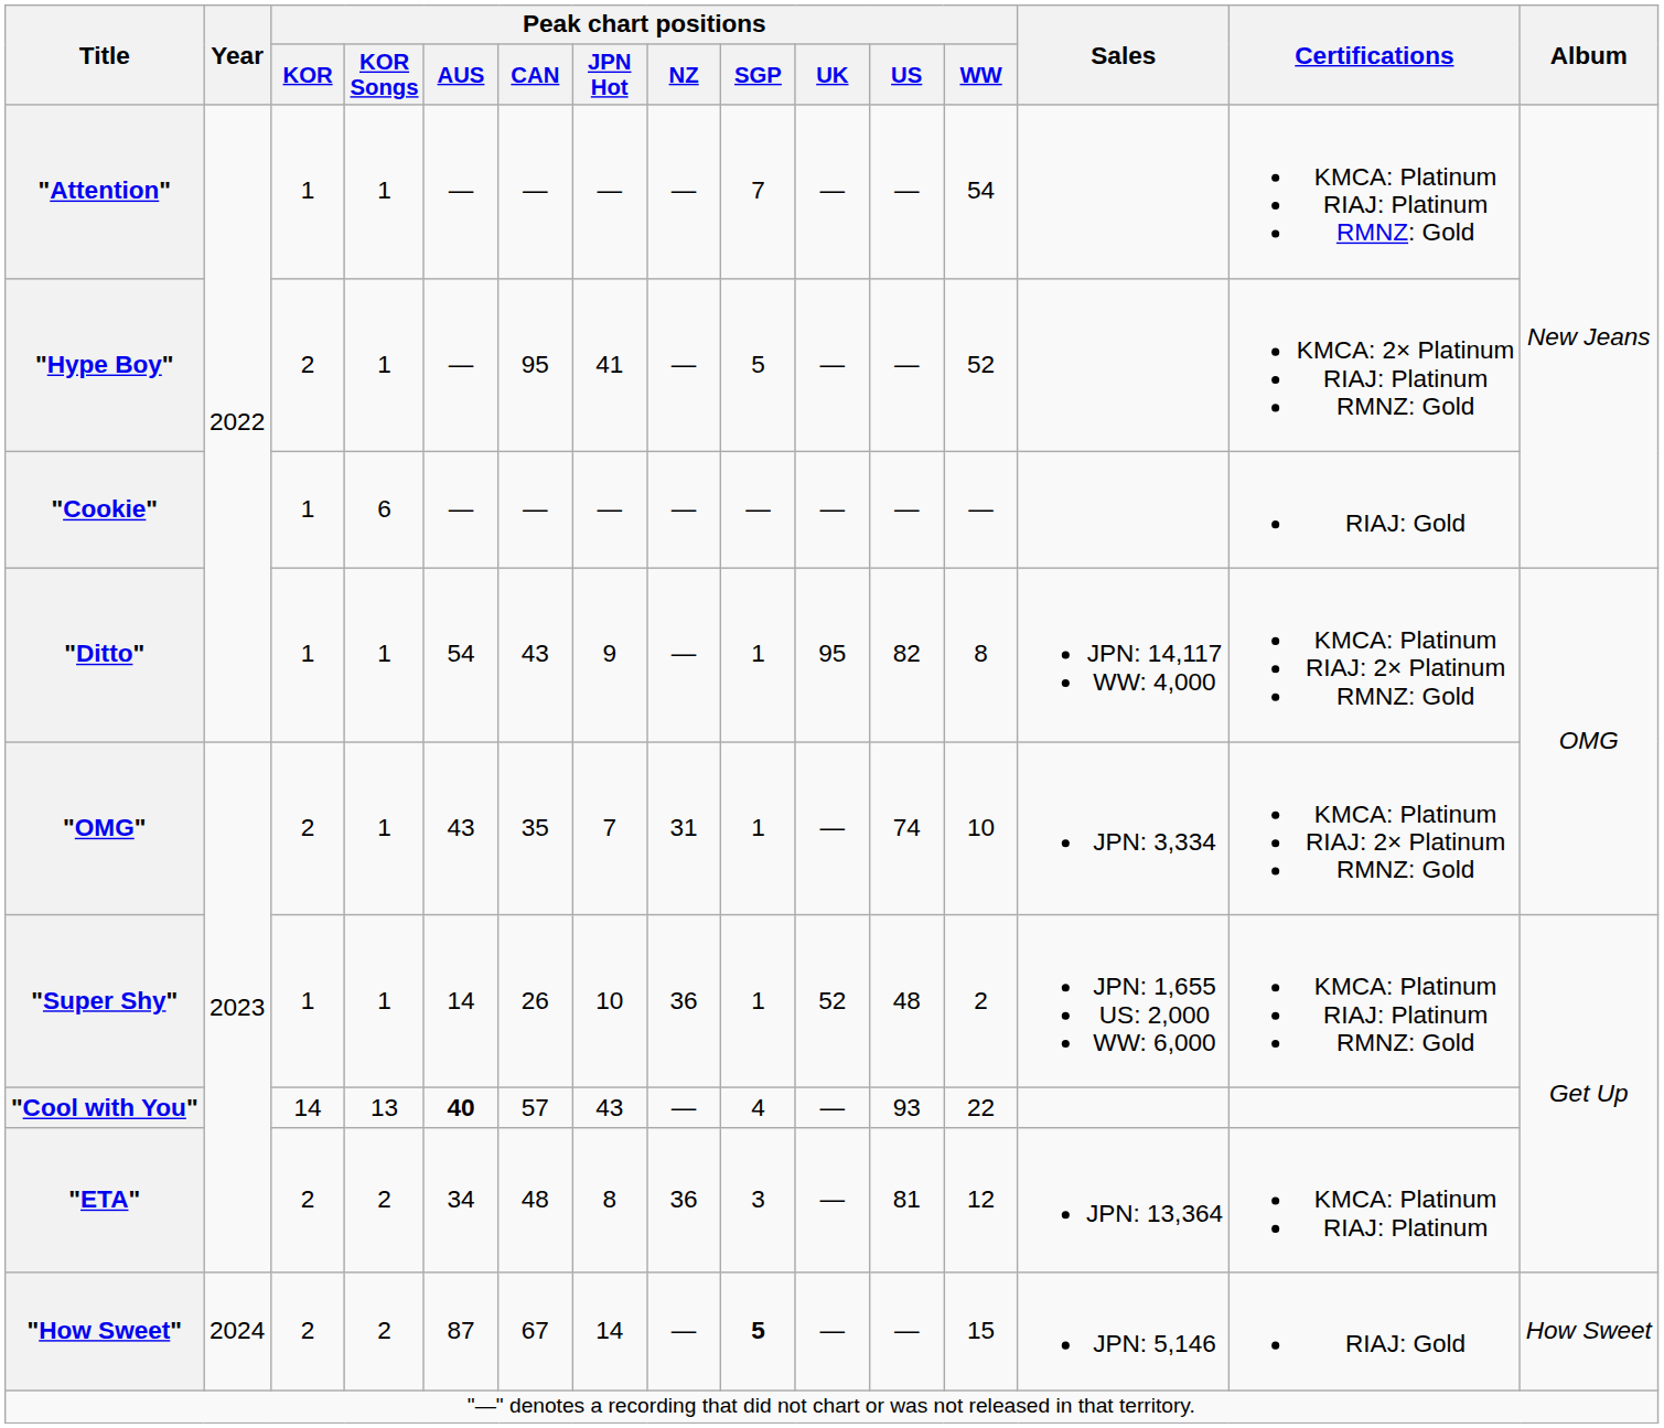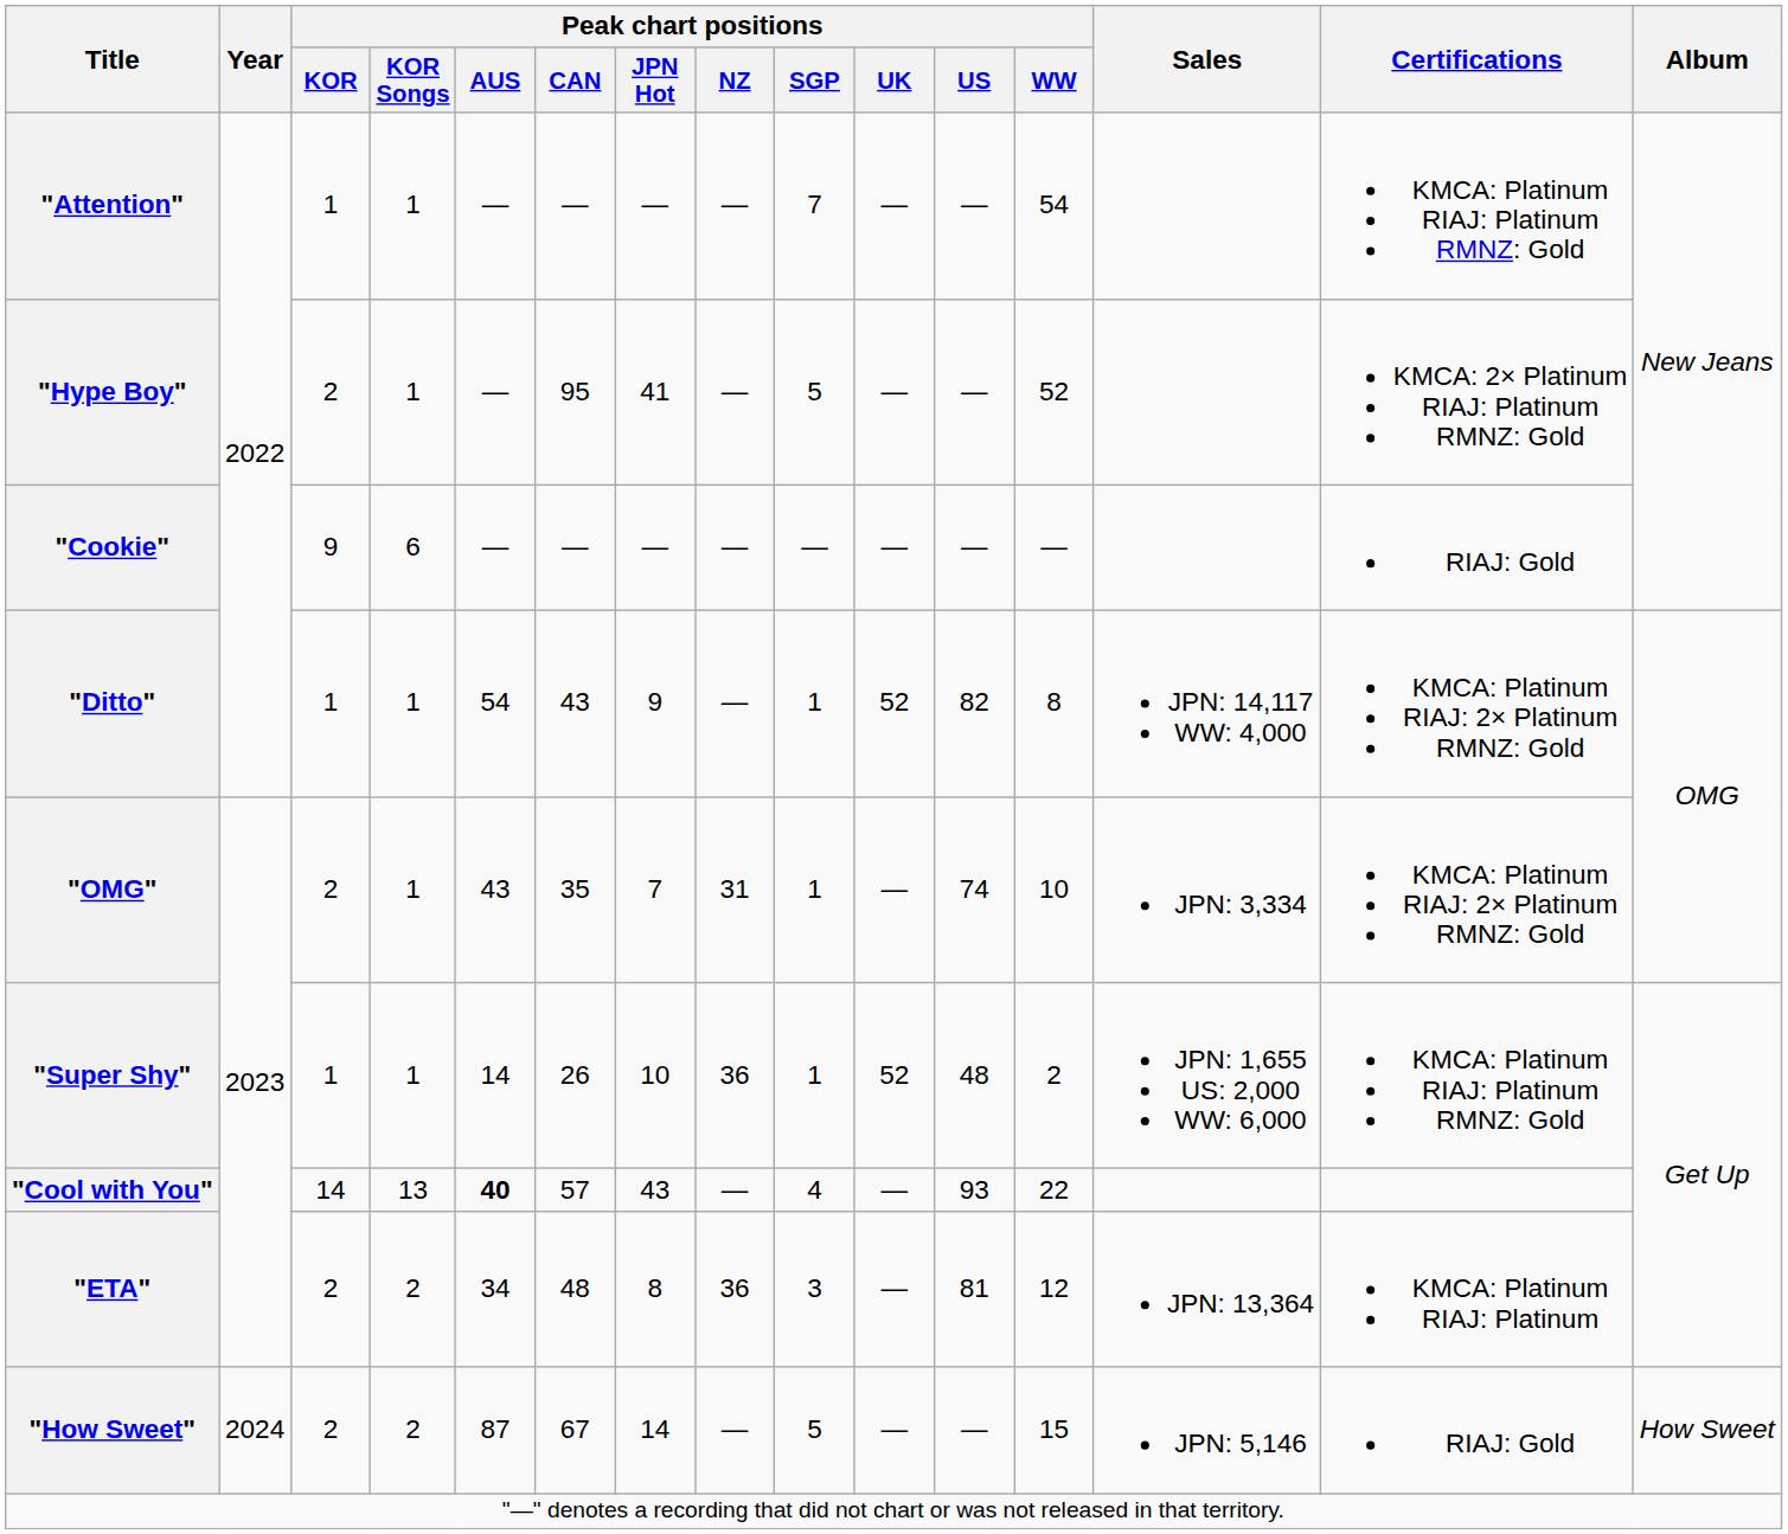"Cookie" | Peak chart positions / KOR: 1 -> 9
"Ditto" | Peak chart positions / UK: 95 -> 52
"How Sweet" | Peak chart positions / SGP: bold -> normal
